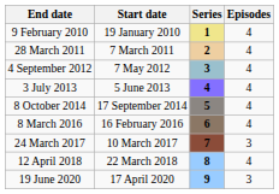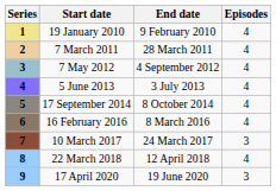columns swapped: Series <-> End date
